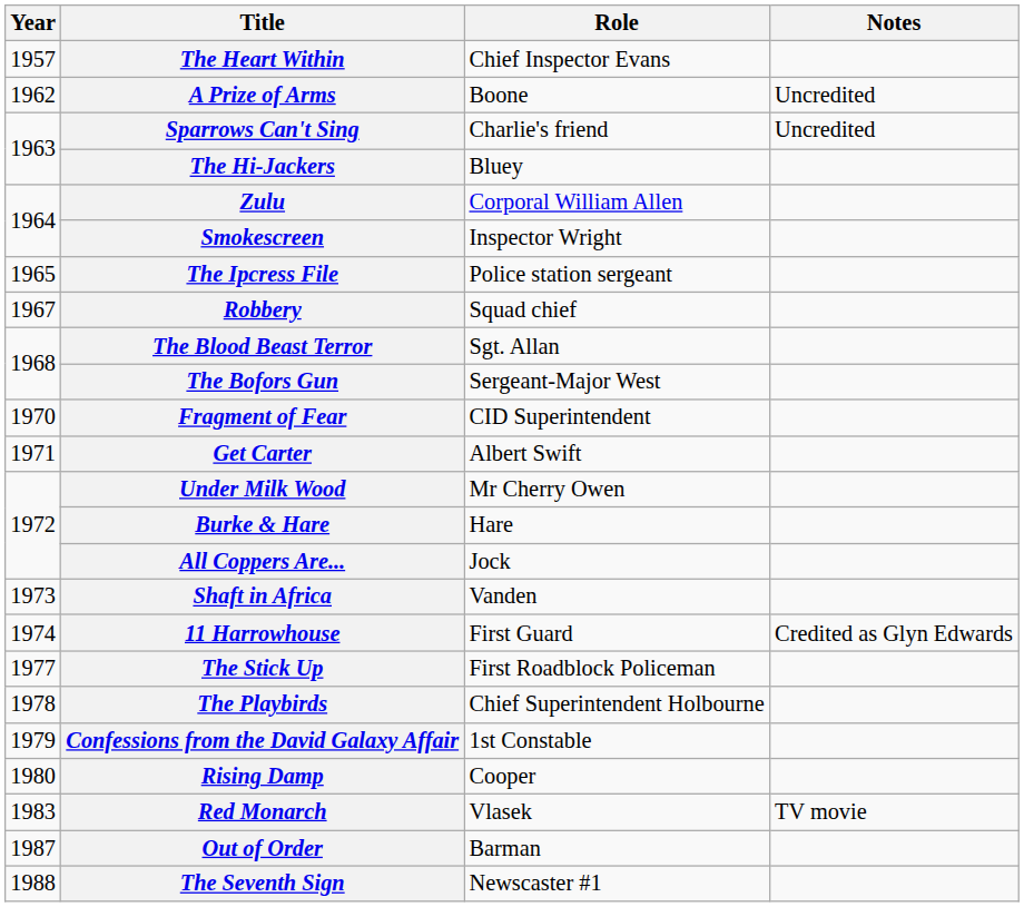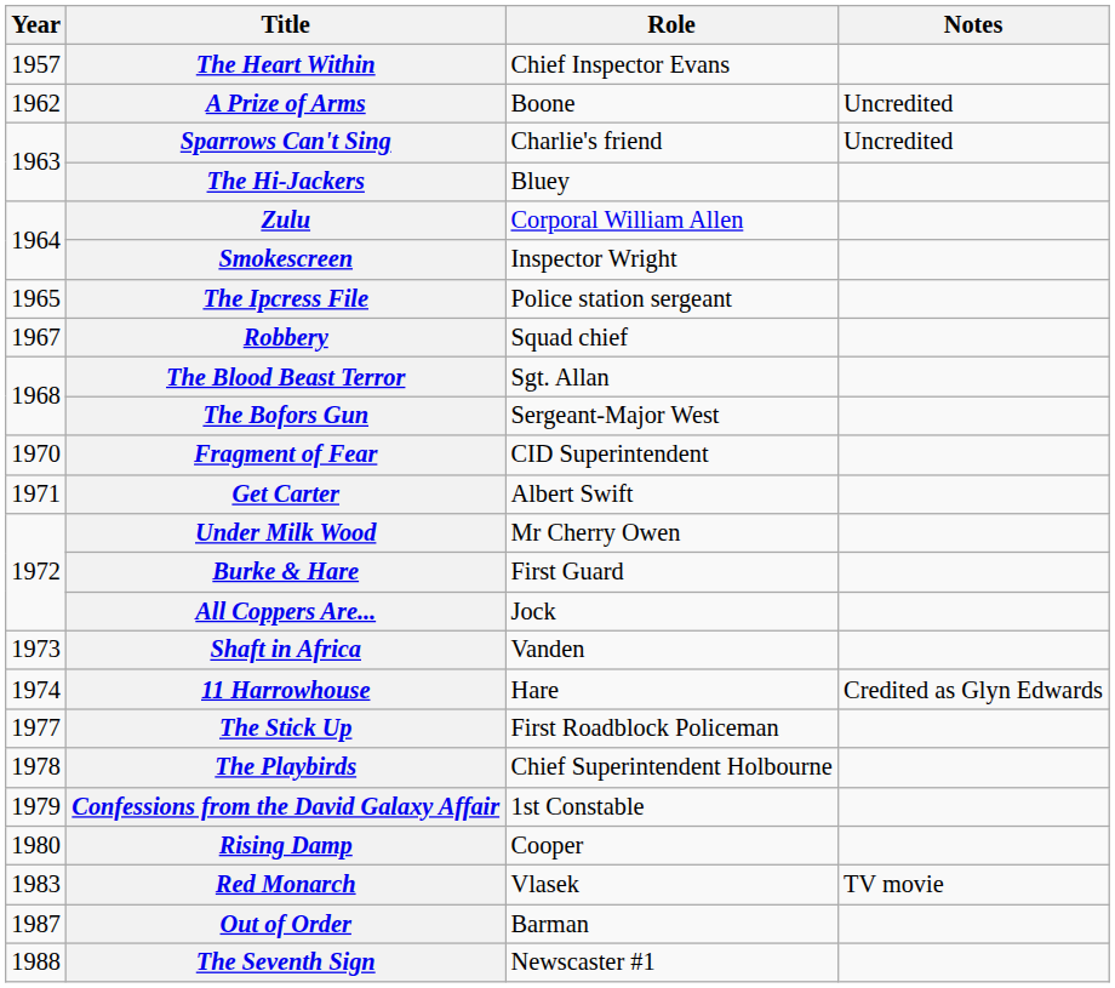Burke & Hare | Role: Hare -> First Guard
11 Harrowhouse | Role: First Guard -> Hare
